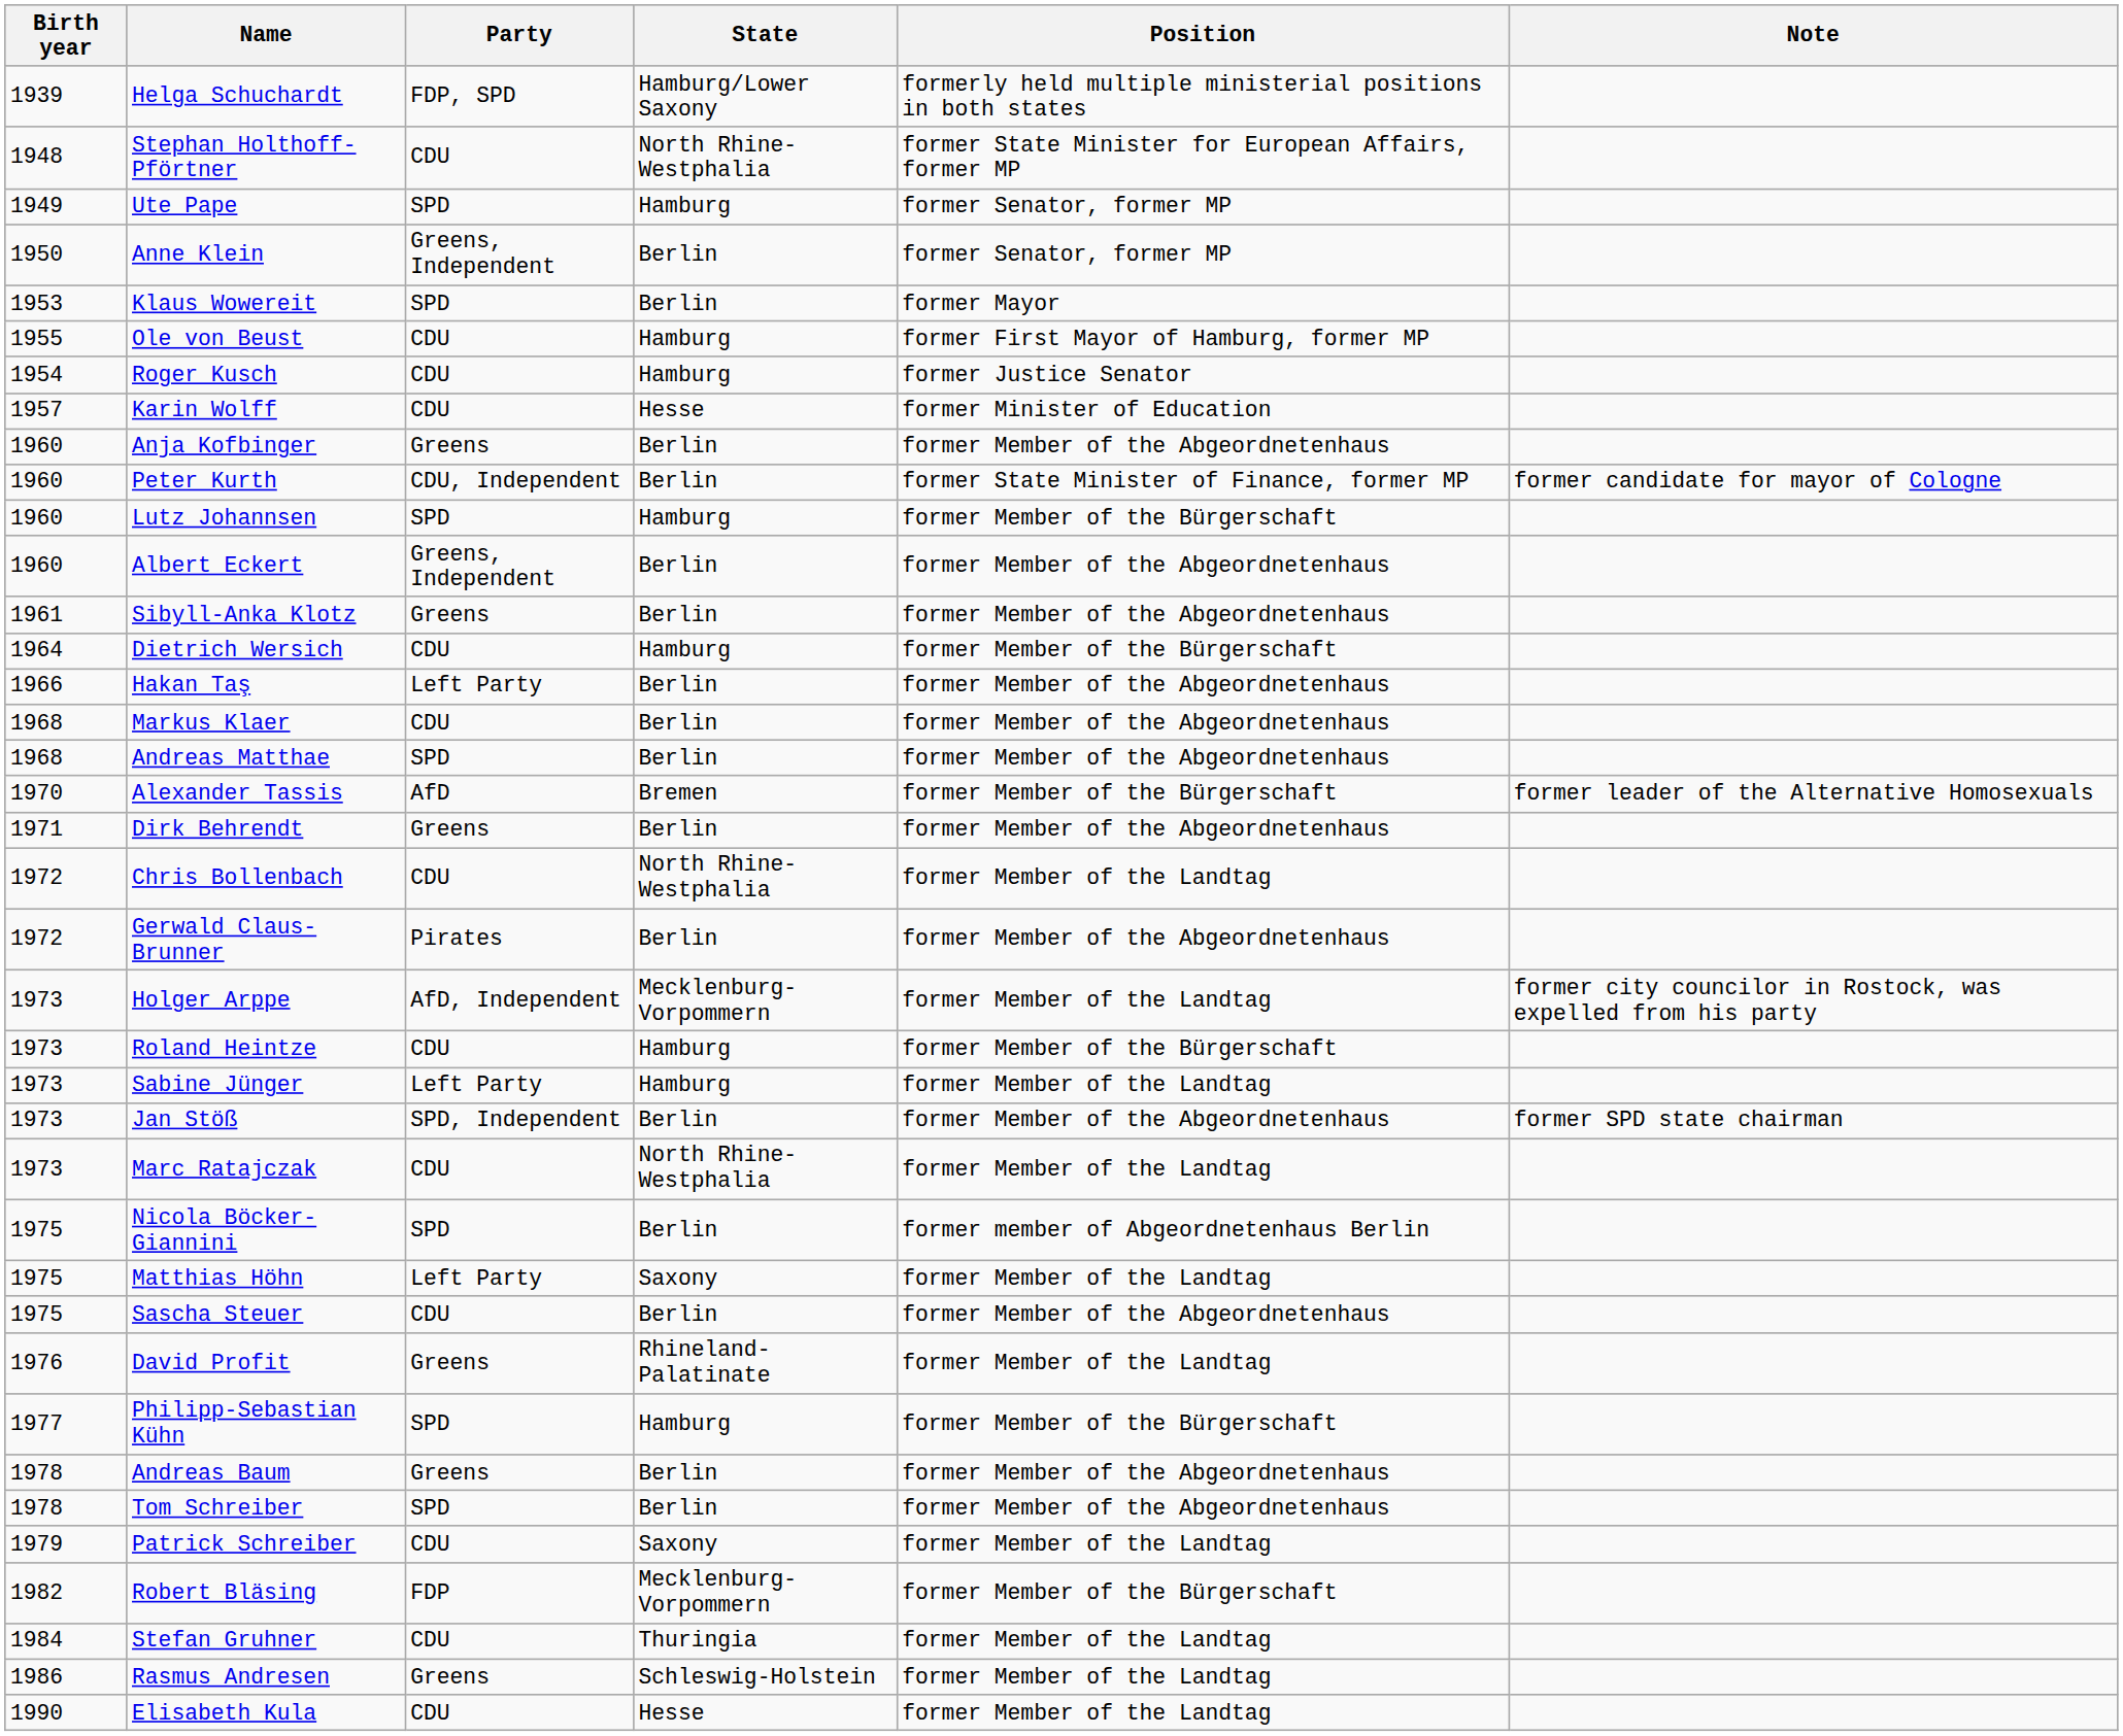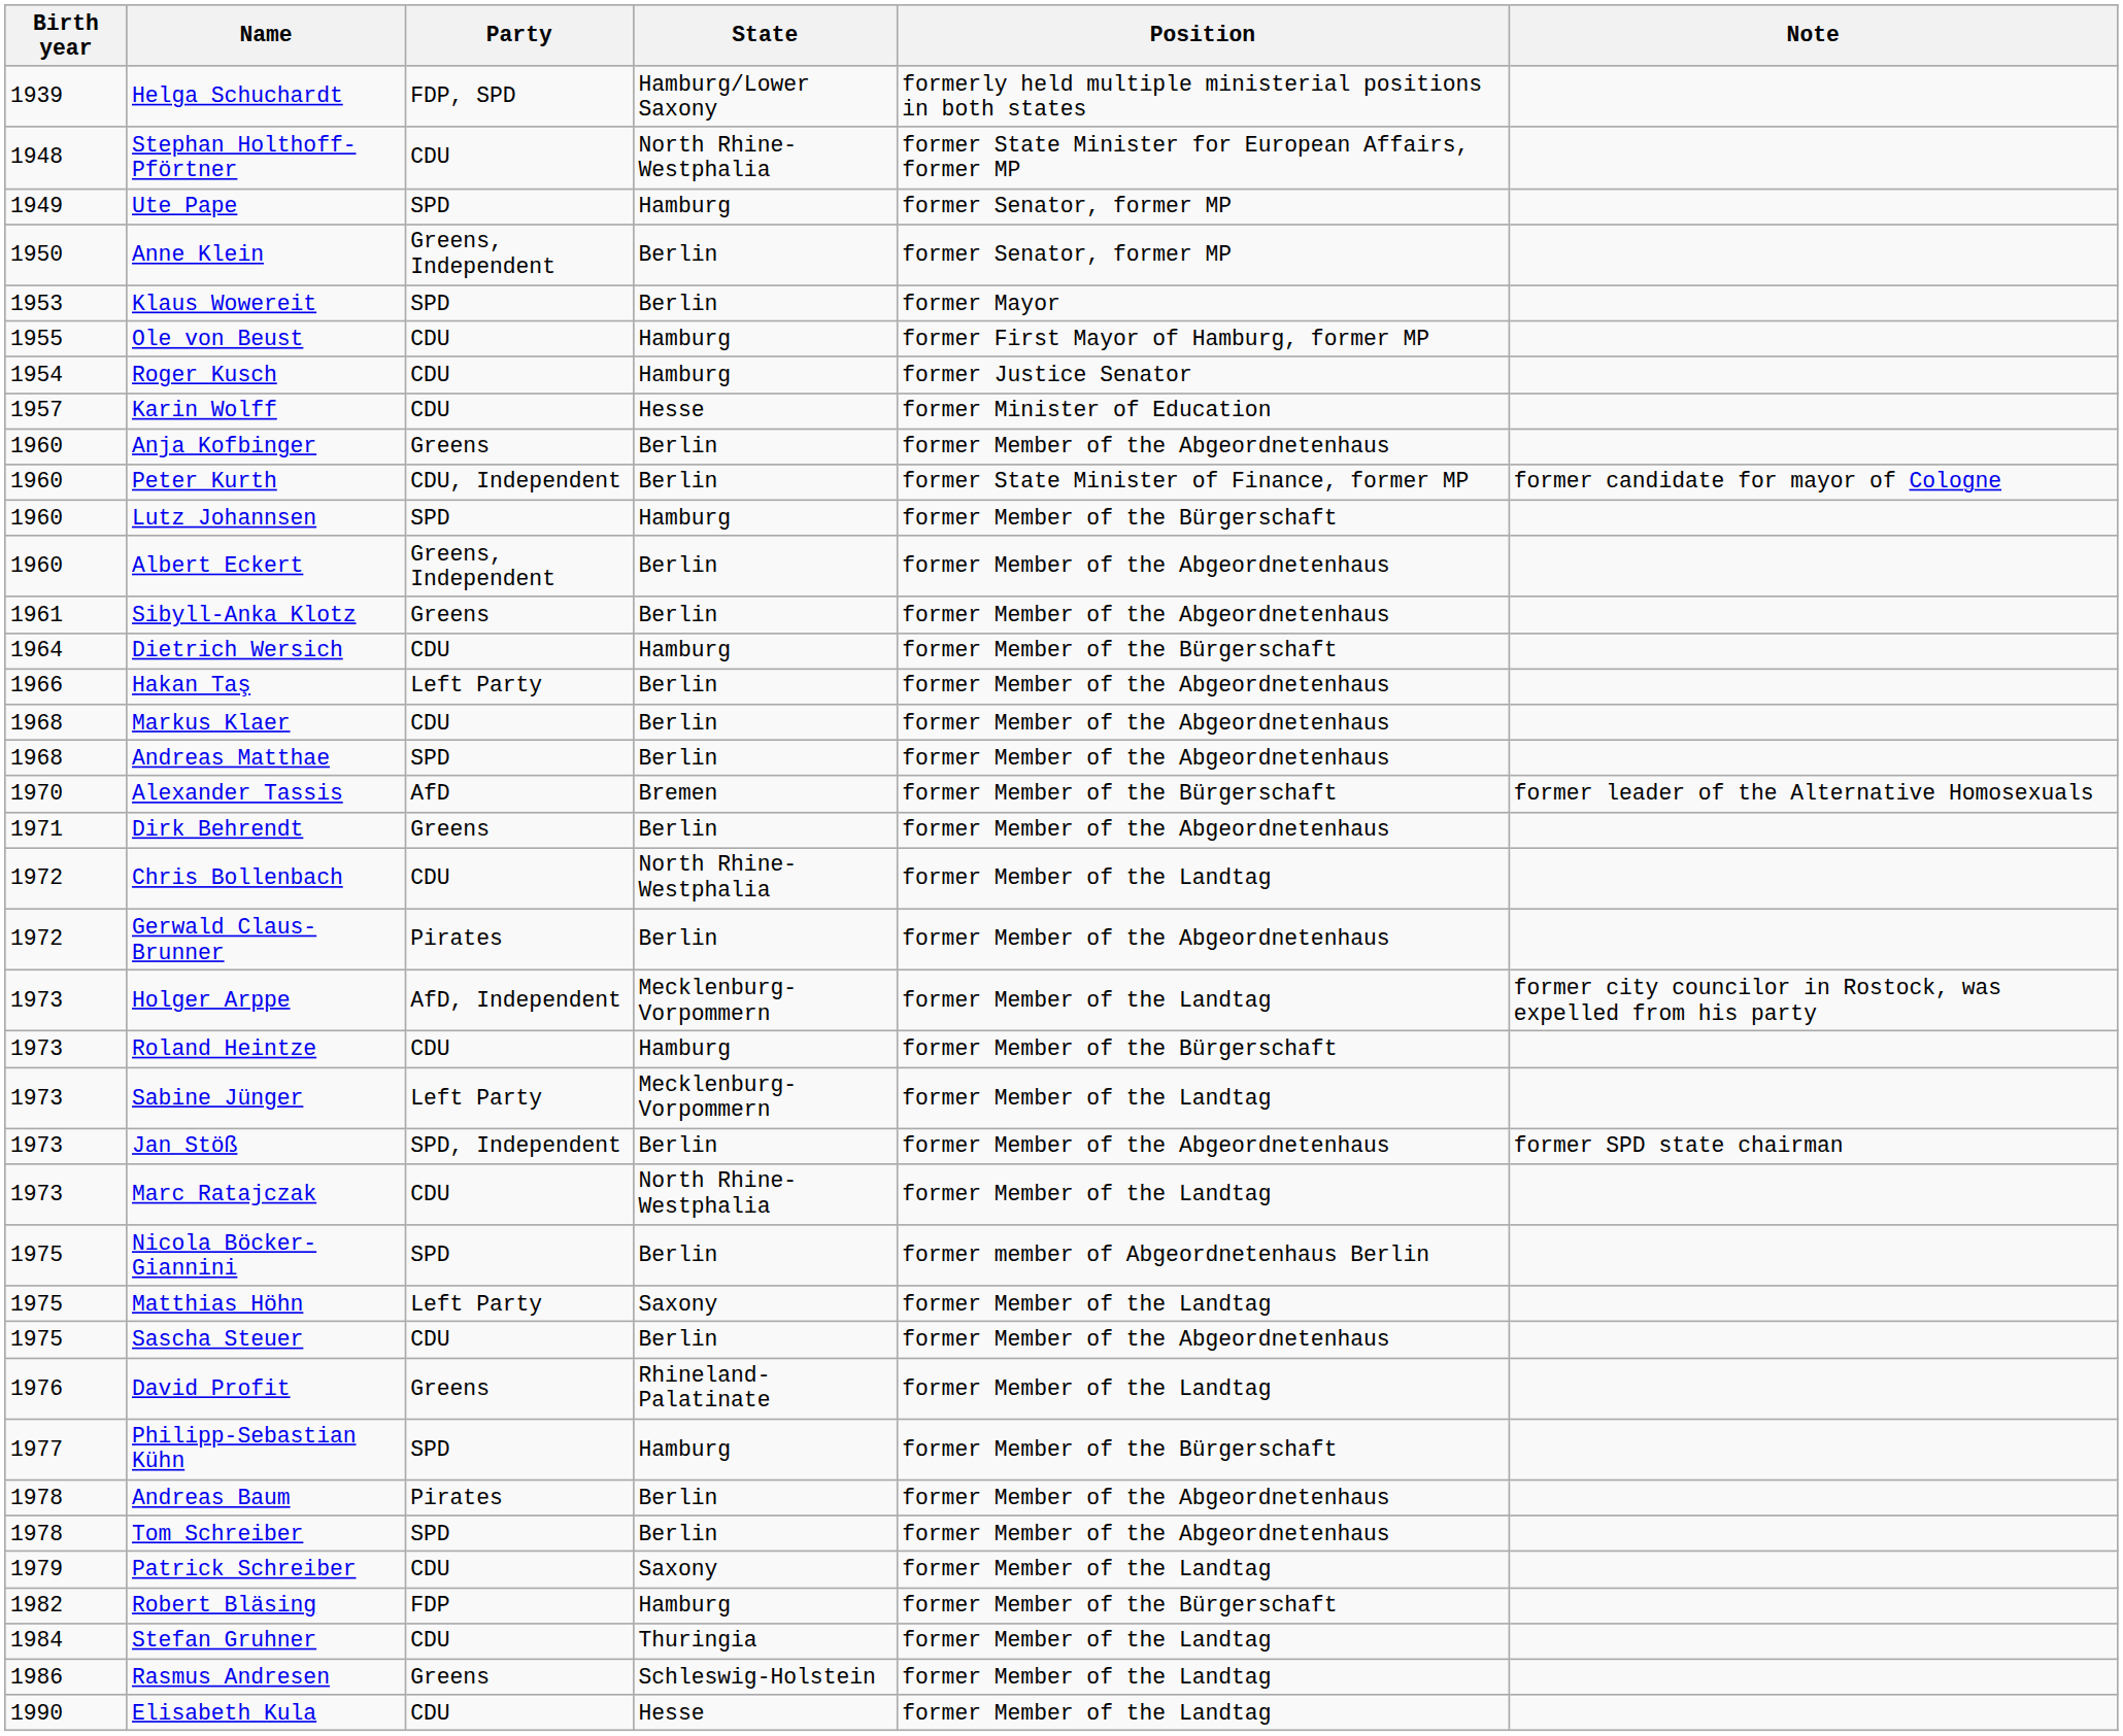Sabine Jünger | State: Hamburg -> Mecklenburg-Vorpommern
Andreas Baum | Party: Greens -> Pirates
Robert Bläsing | State: Mecklenburg-Vorpommern -> Hamburg
